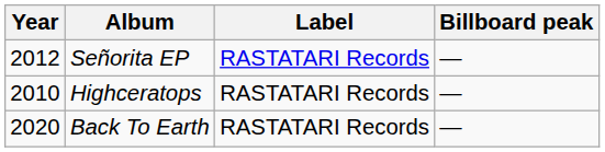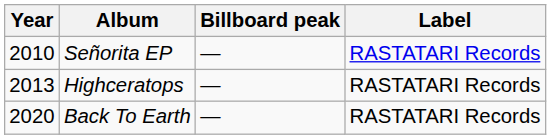columns swapped: Label <-> Billboard peak
Señorita EP | Year: 2012 -> 2010
Highceratops | Year: 2010 -> 2013
